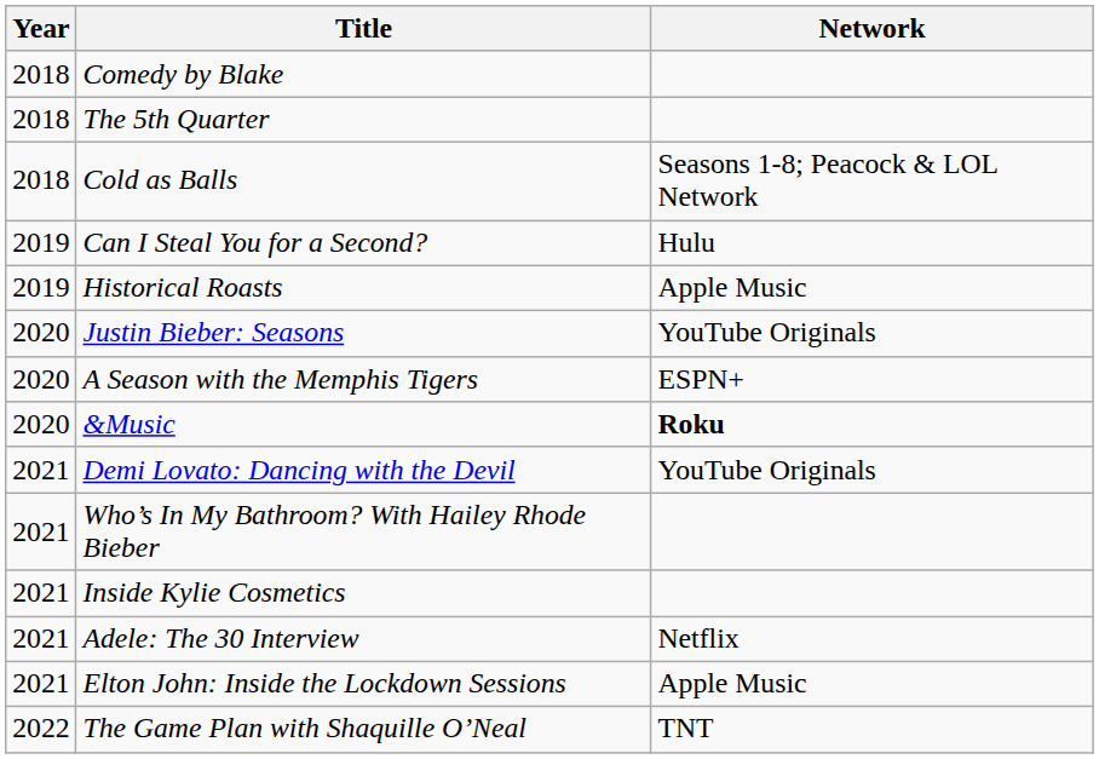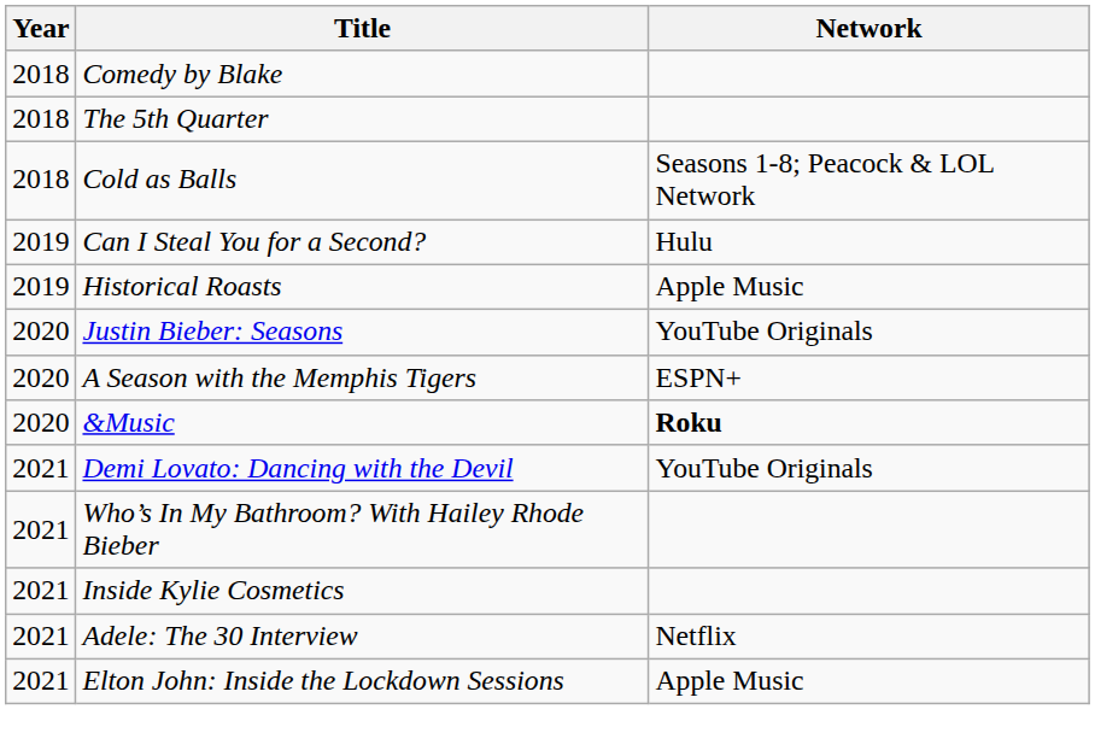- row: 2022 | The Game Plan with Shaquille O’Neal | TNT
